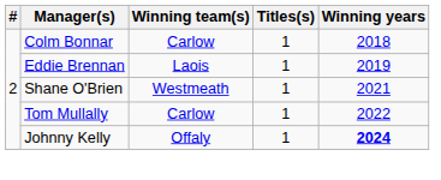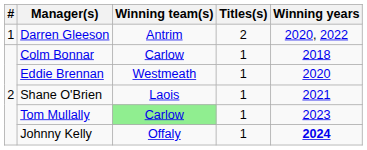+ row: 1 | Darren Gleeson | Antrim | 2 | 2020, 2022
Eddie Brennan | Winning team(s): Laois -> Westmeath
Eddie Brennan | Winning years: 2019 -> 2020
Shane O'Brien | Winning team(s): Westmeath -> Laois
Tom Mullally | Winning team(s): no background -> lightgreen background
Tom Mullally | Winning years: 2022 -> 2023
